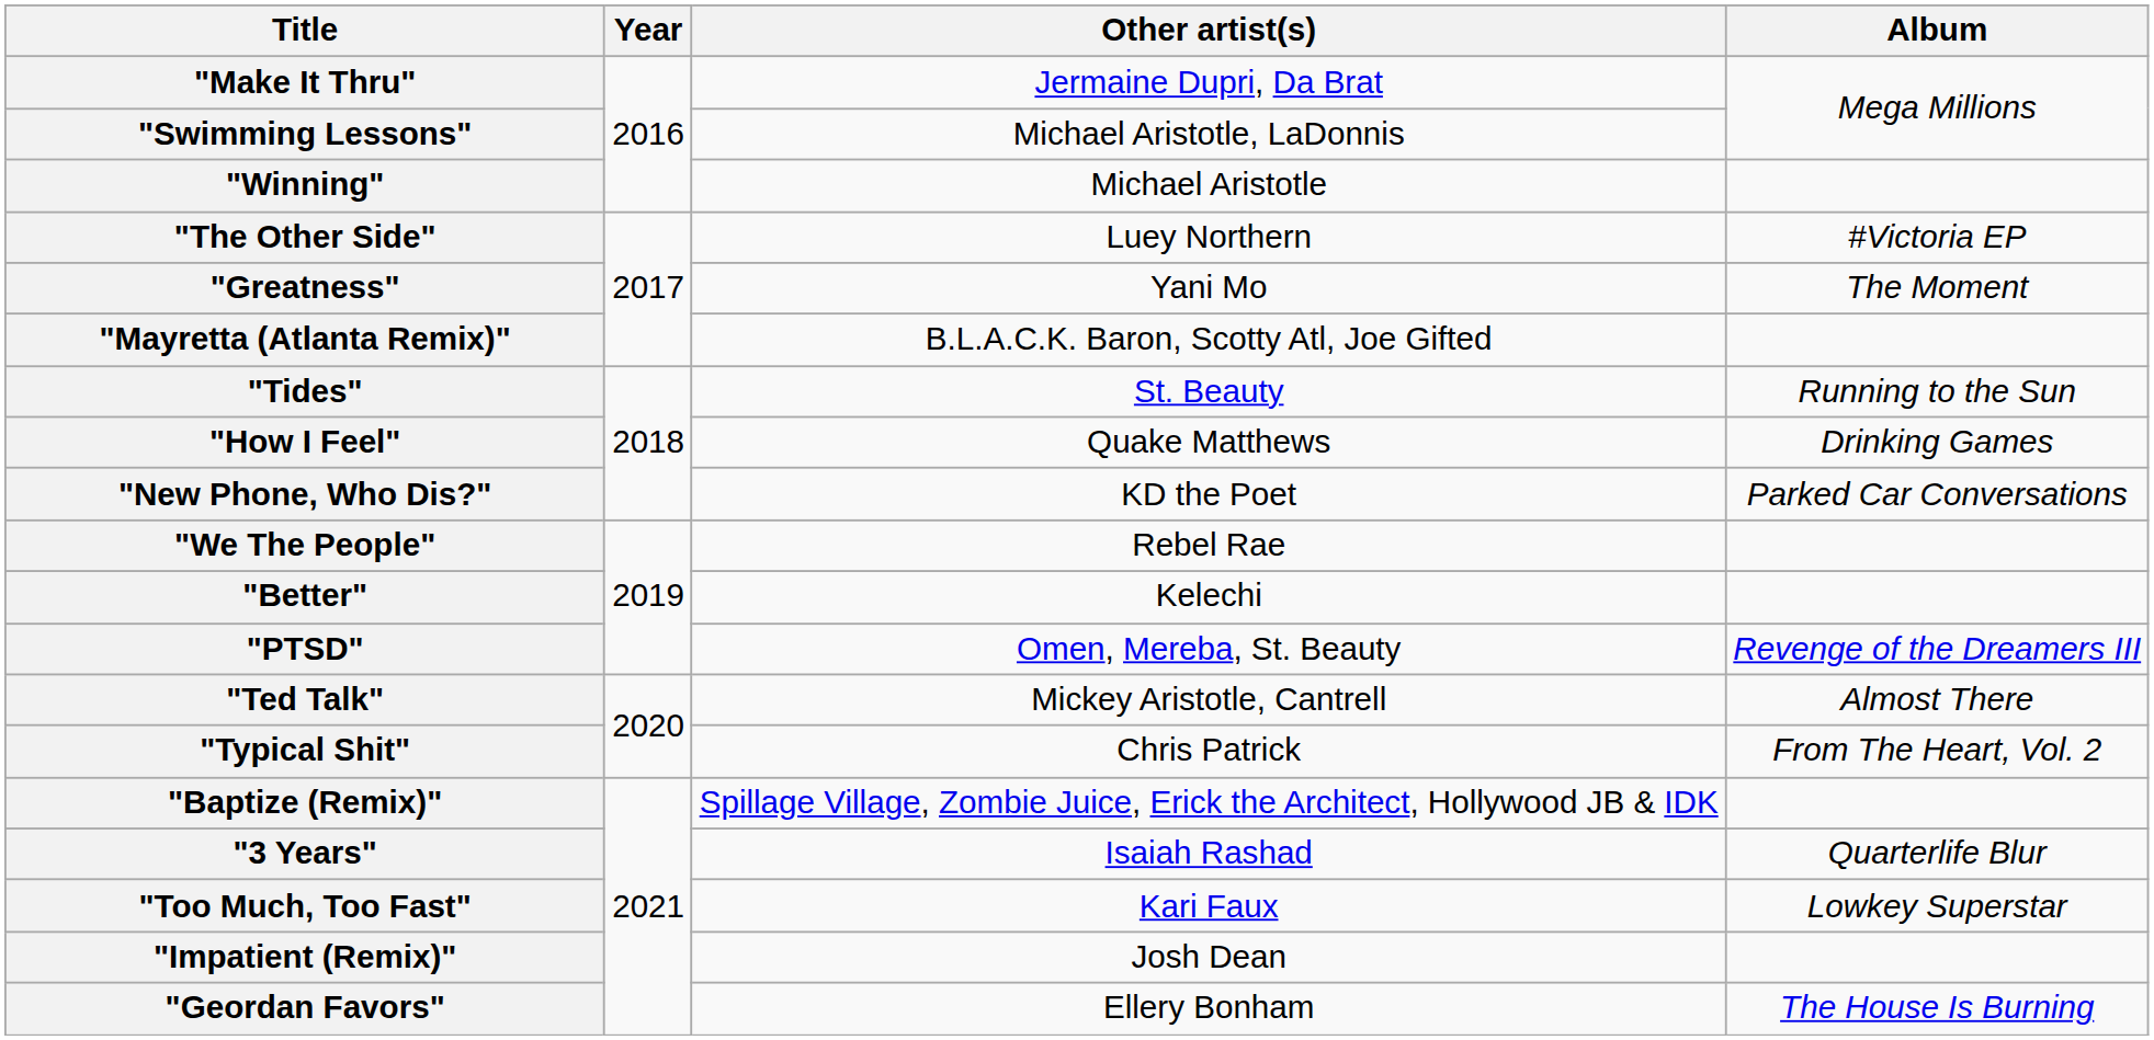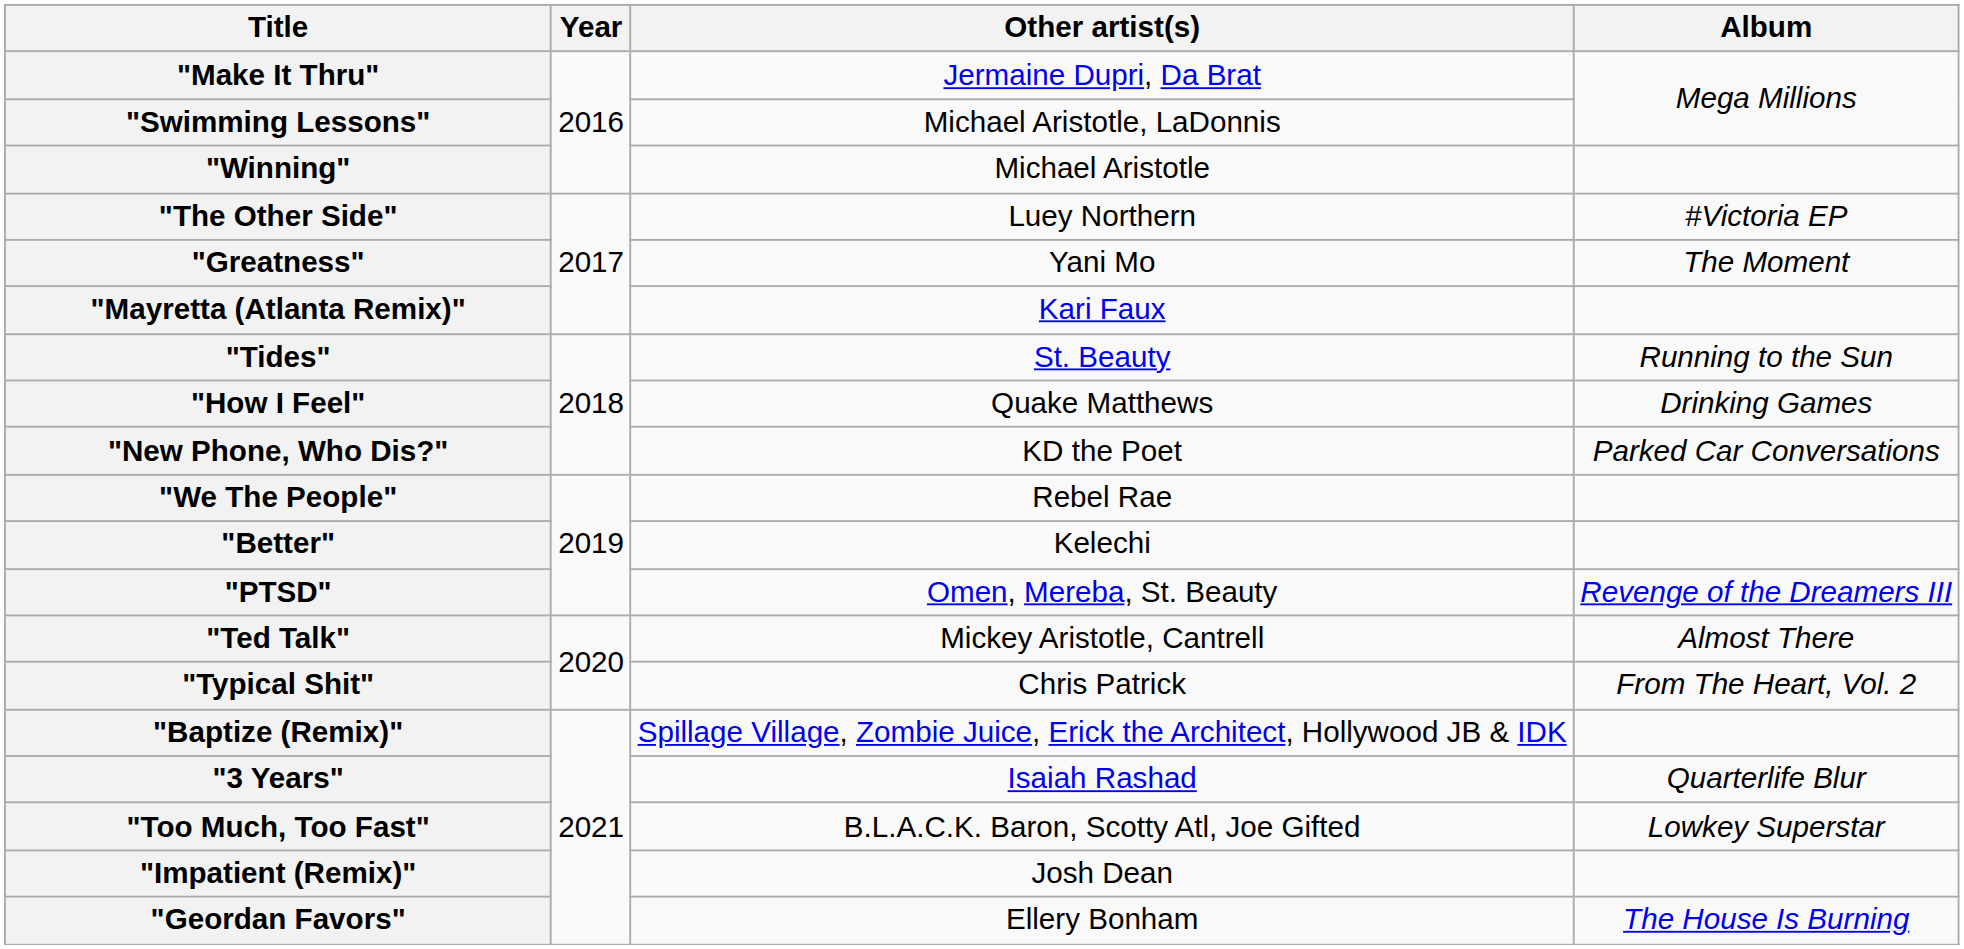"Mayretta (Atlanta Remix)" | Other artist(s): B.L.A.C.K. Baron, Scotty Atl, Joe Gifted -> Kari Faux
"Too Much, Too Fast" | Other artist(s): Kari Faux -> B.L.A.C.K. Baron, Scotty Atl, Joe Gifted
